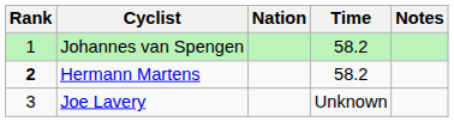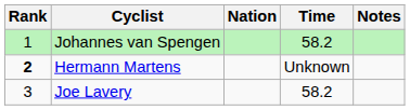Hermann Martens | Time: 58.2 -> Unknown
Joe Lavery | Time: Unknown -> 58.2
